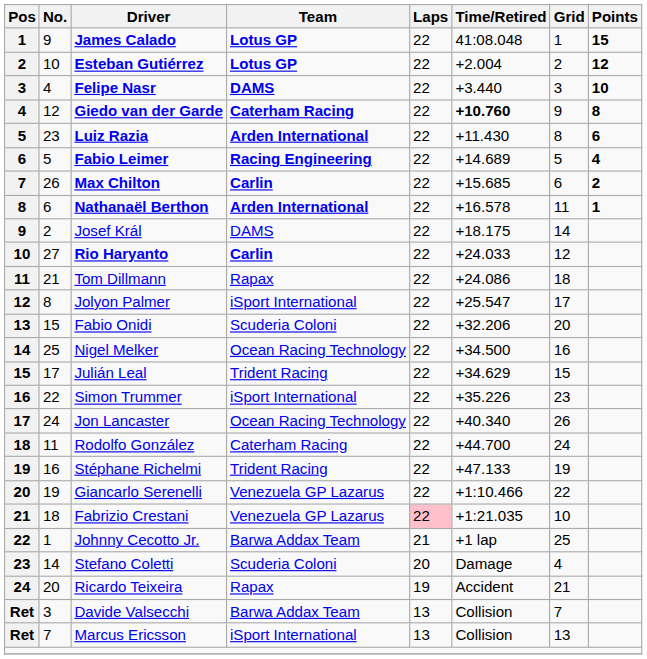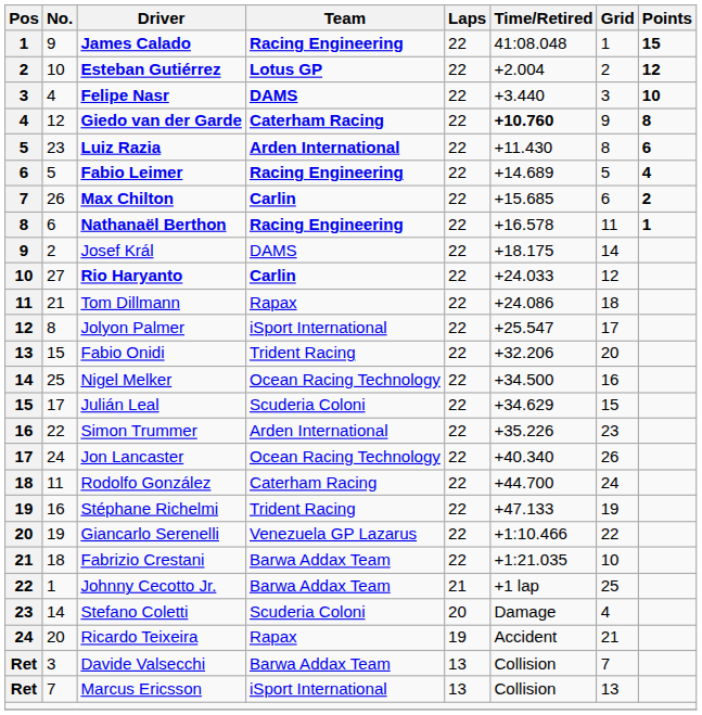James Calado | Team: Lotus GP -> Racing Engineering
Nathanaël Berthon | Team: Arden International -> Racing Engineering
Fabio Onidi | Team: Scuderia Coloni -> Trident Racing
Julián Leal | Team: Trident Racing -> Scuderia Coloni
Simon Trummer | Team: iSport International -> Arden International
Fabrizio Crestani | Team: Venezuela GP Lazarus -> Barwa Addax Team
Fabrizio Crestani | Laps: pink background -> no background
